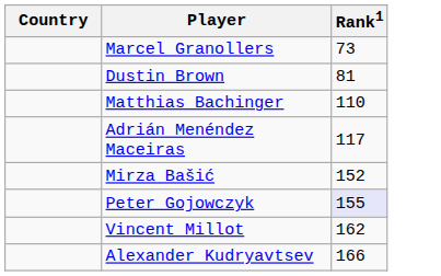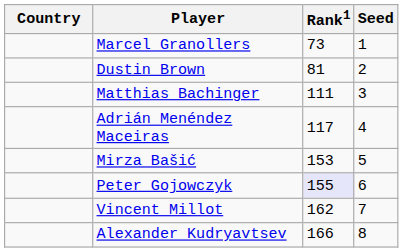+ column: Seed | 1 | 2 | 3 | 4 | 5 | 6 | 7 | 8
Matthias Bachinger | Rank1: 110 -> 111
Mirza Bašić | Rank1: 152 -> 153
